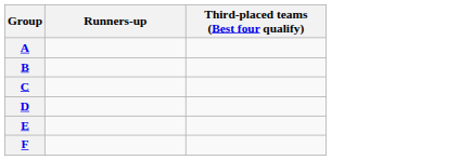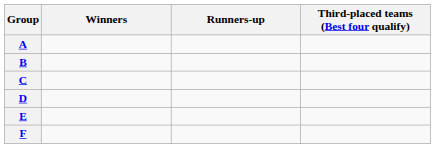+ column: Winners
